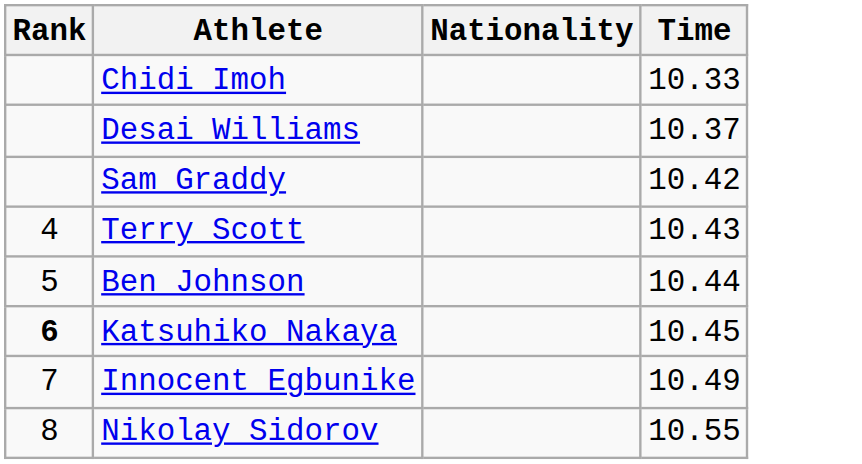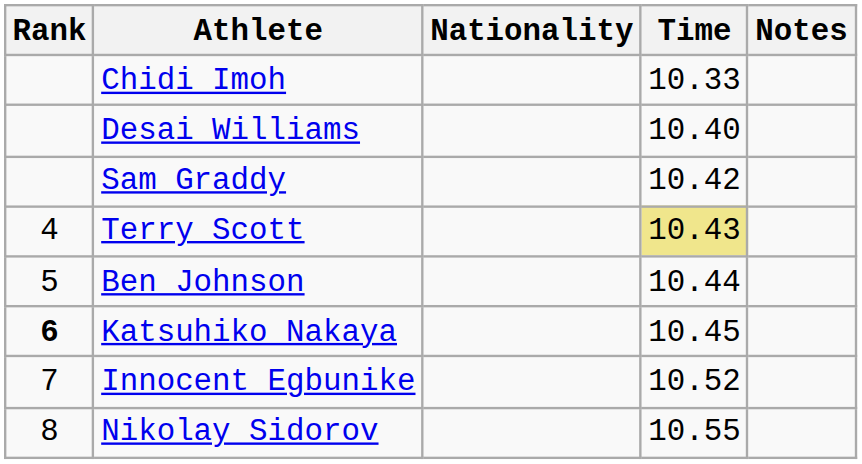+ column: Notes
Desai Williams | Time: 10.37 -> 10.40
Terry Scott | Time: no background -> khaki background
Innocent Egbunike | Time: 10.49 -> 10.52
